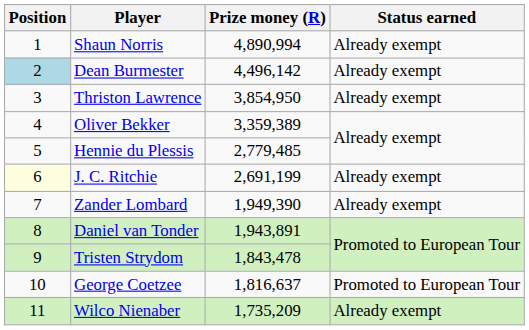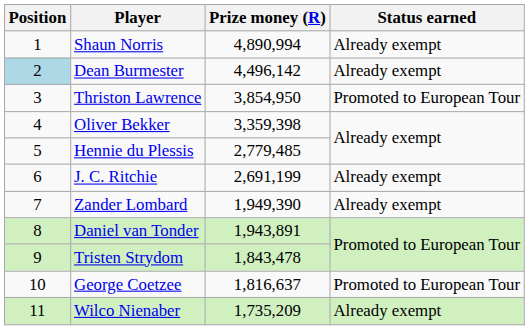Thriston Lawrence | Status earned: Already exempt -> Promoted to European Tour
Oliver Bekker | Prize money (R): 3,359,389 -> 3,359,398
J. C. Ritchie | Position: lightyellow background -> no background
